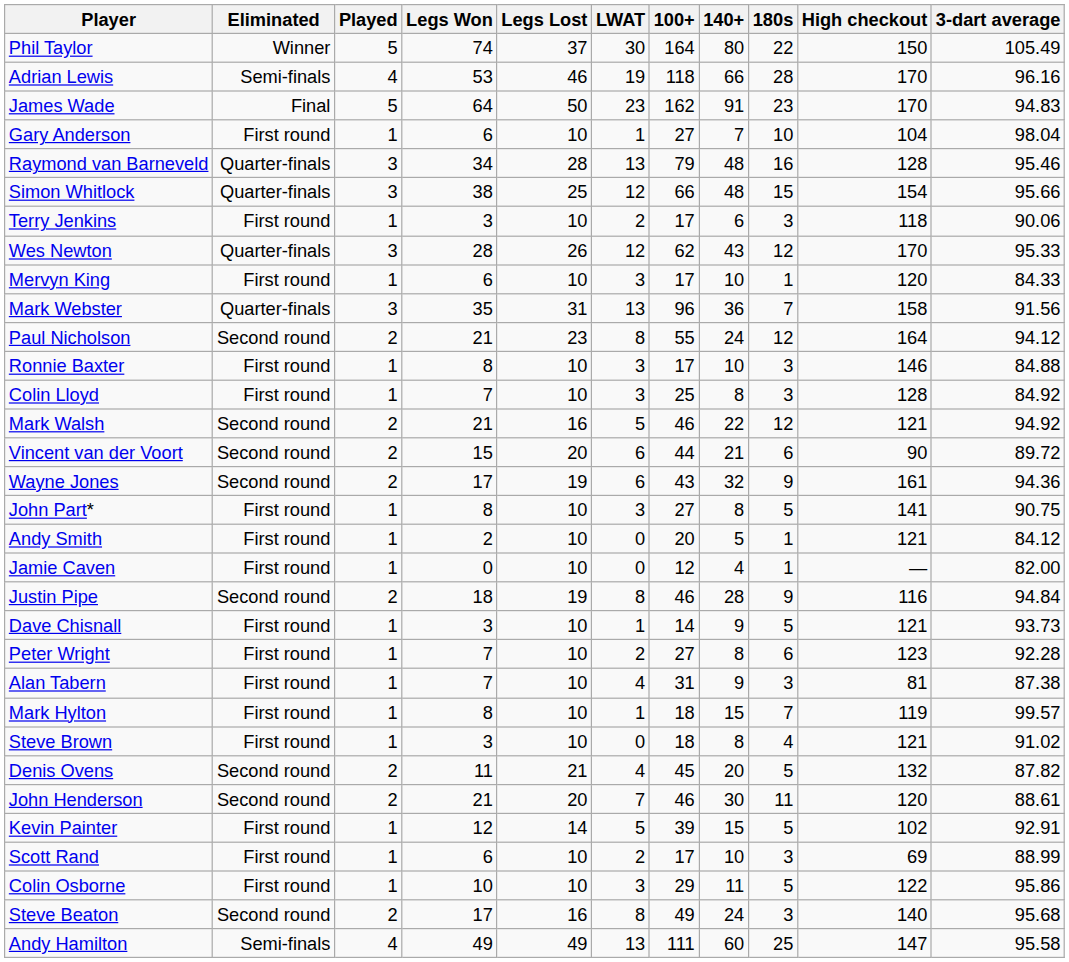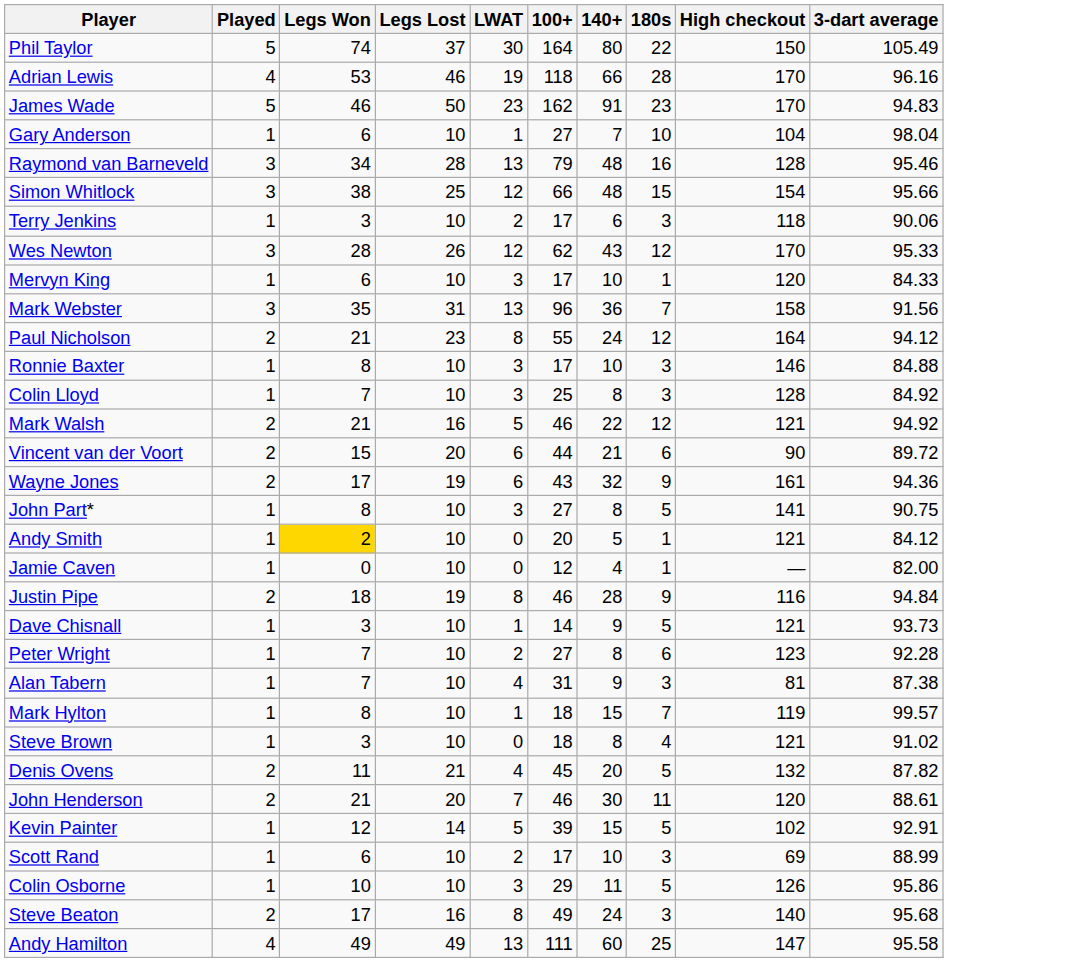- column: Eliminated | Winner | Semi-finals | Final | First round | Quarter-finals | Quarter-finals | First round | Quarter-finals | First round | Quarter-finals | Second round | First round | First round | Second round | Second round | Second round | First round | First round | First round | Second round | First round | First round | First round | First round | First round | Second round | Second round | First round | First round | First round | Second round | Semi-finals
James Wade | Legs Won: 64 -> 46
Andy Smith | Legs Won: no background -> gold background
Colin Osborne | High checkout: 122 -> 126
